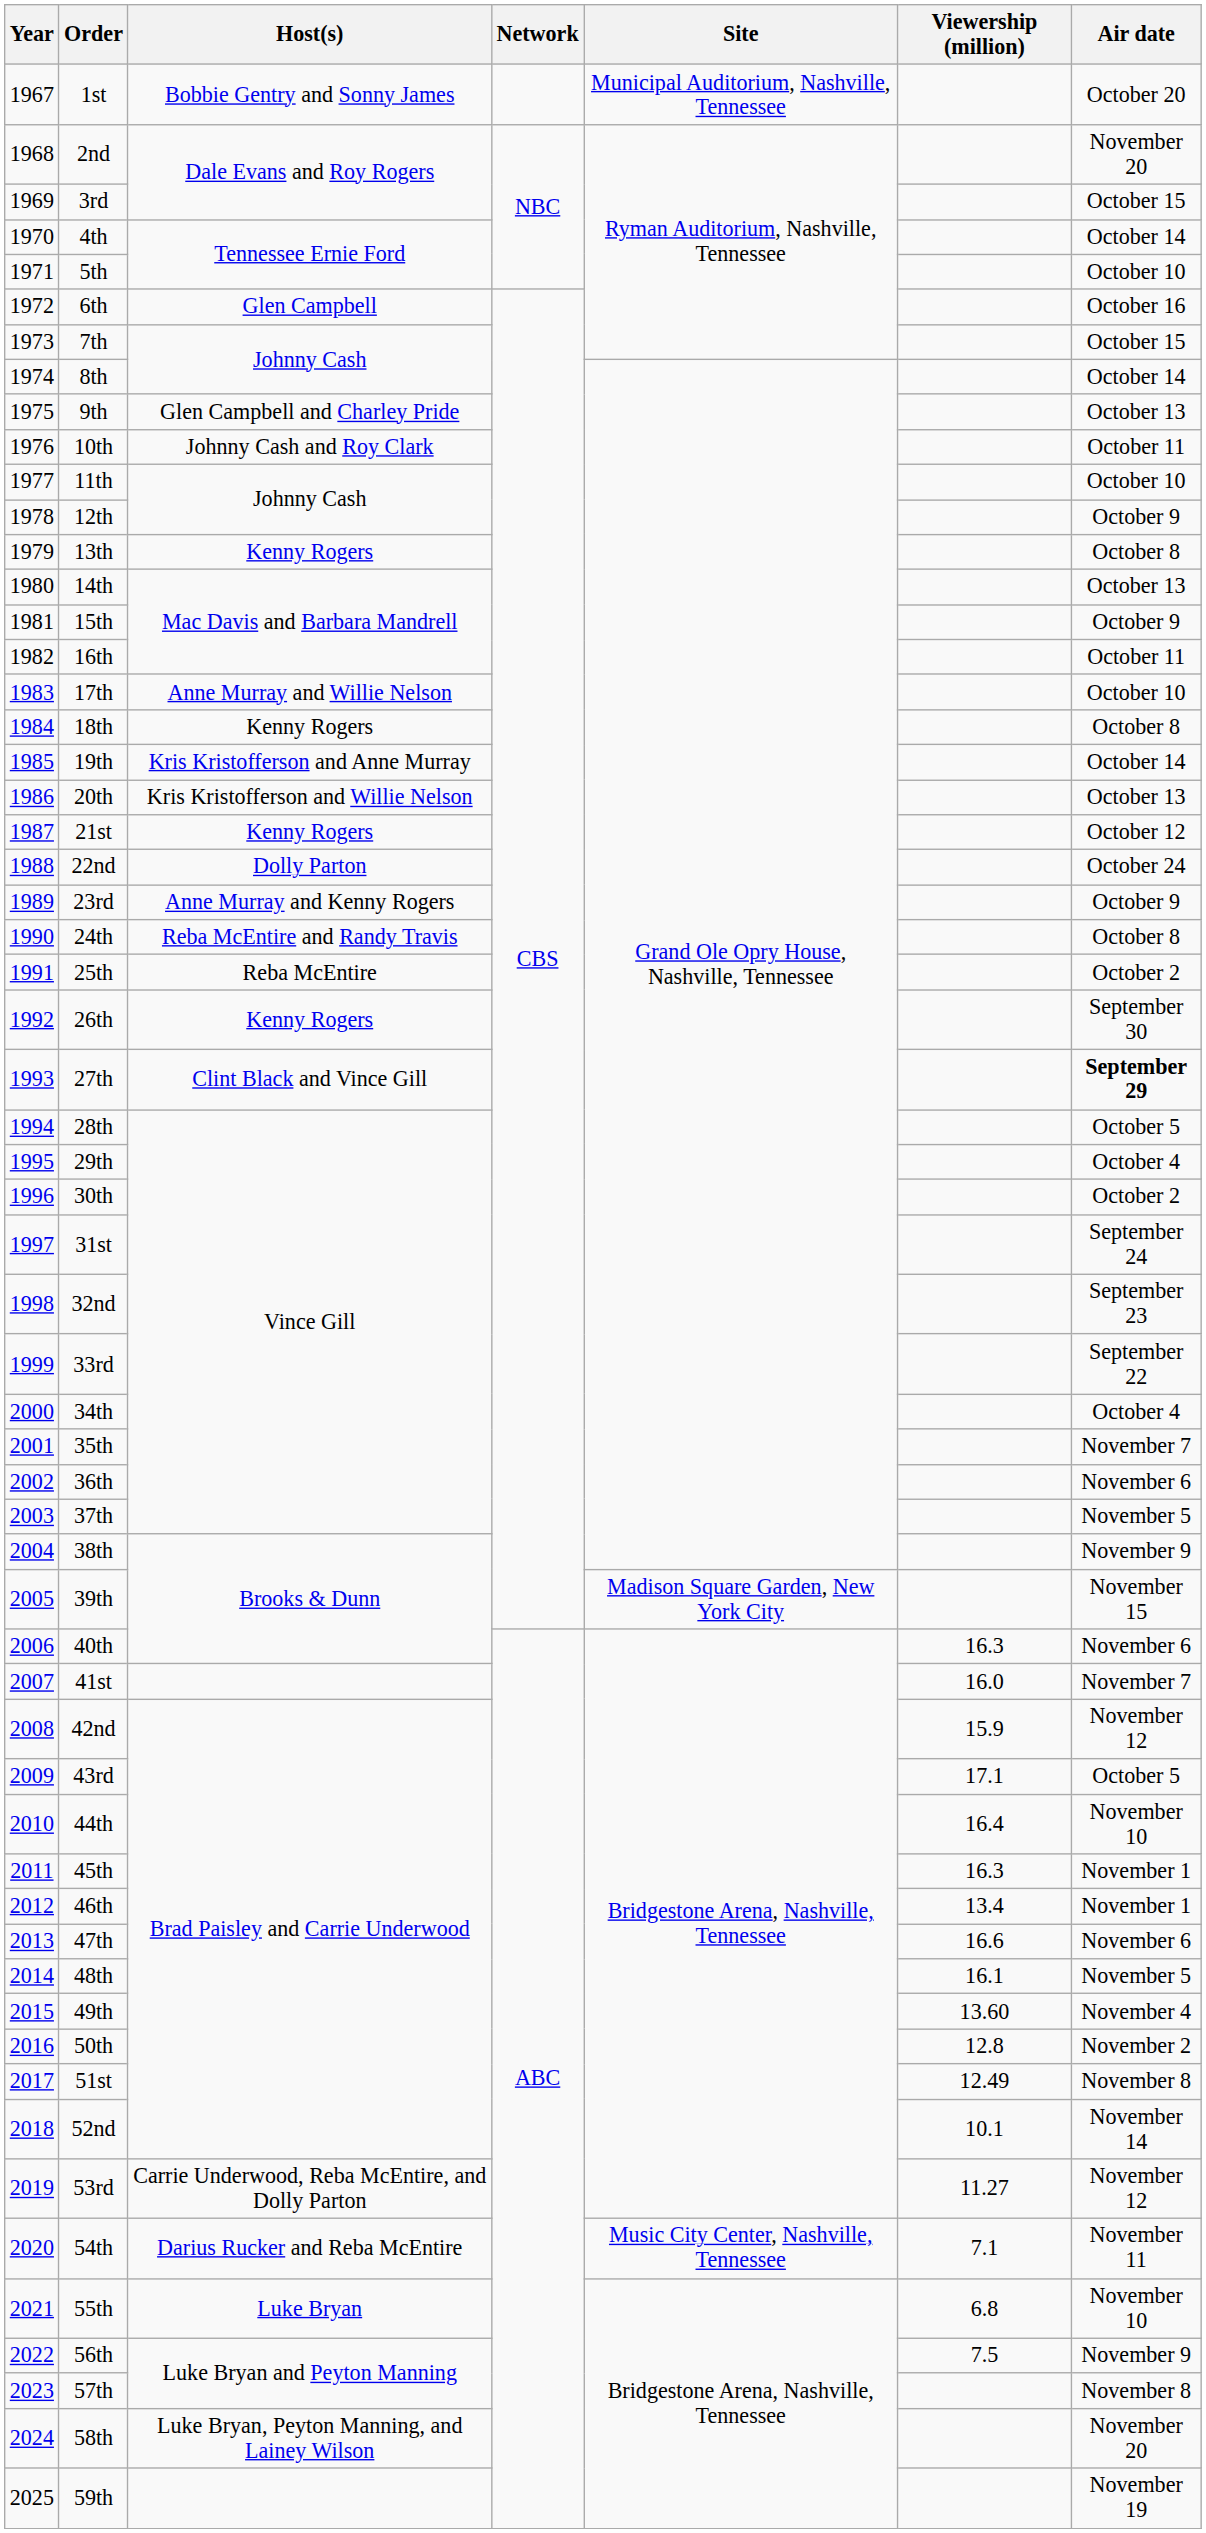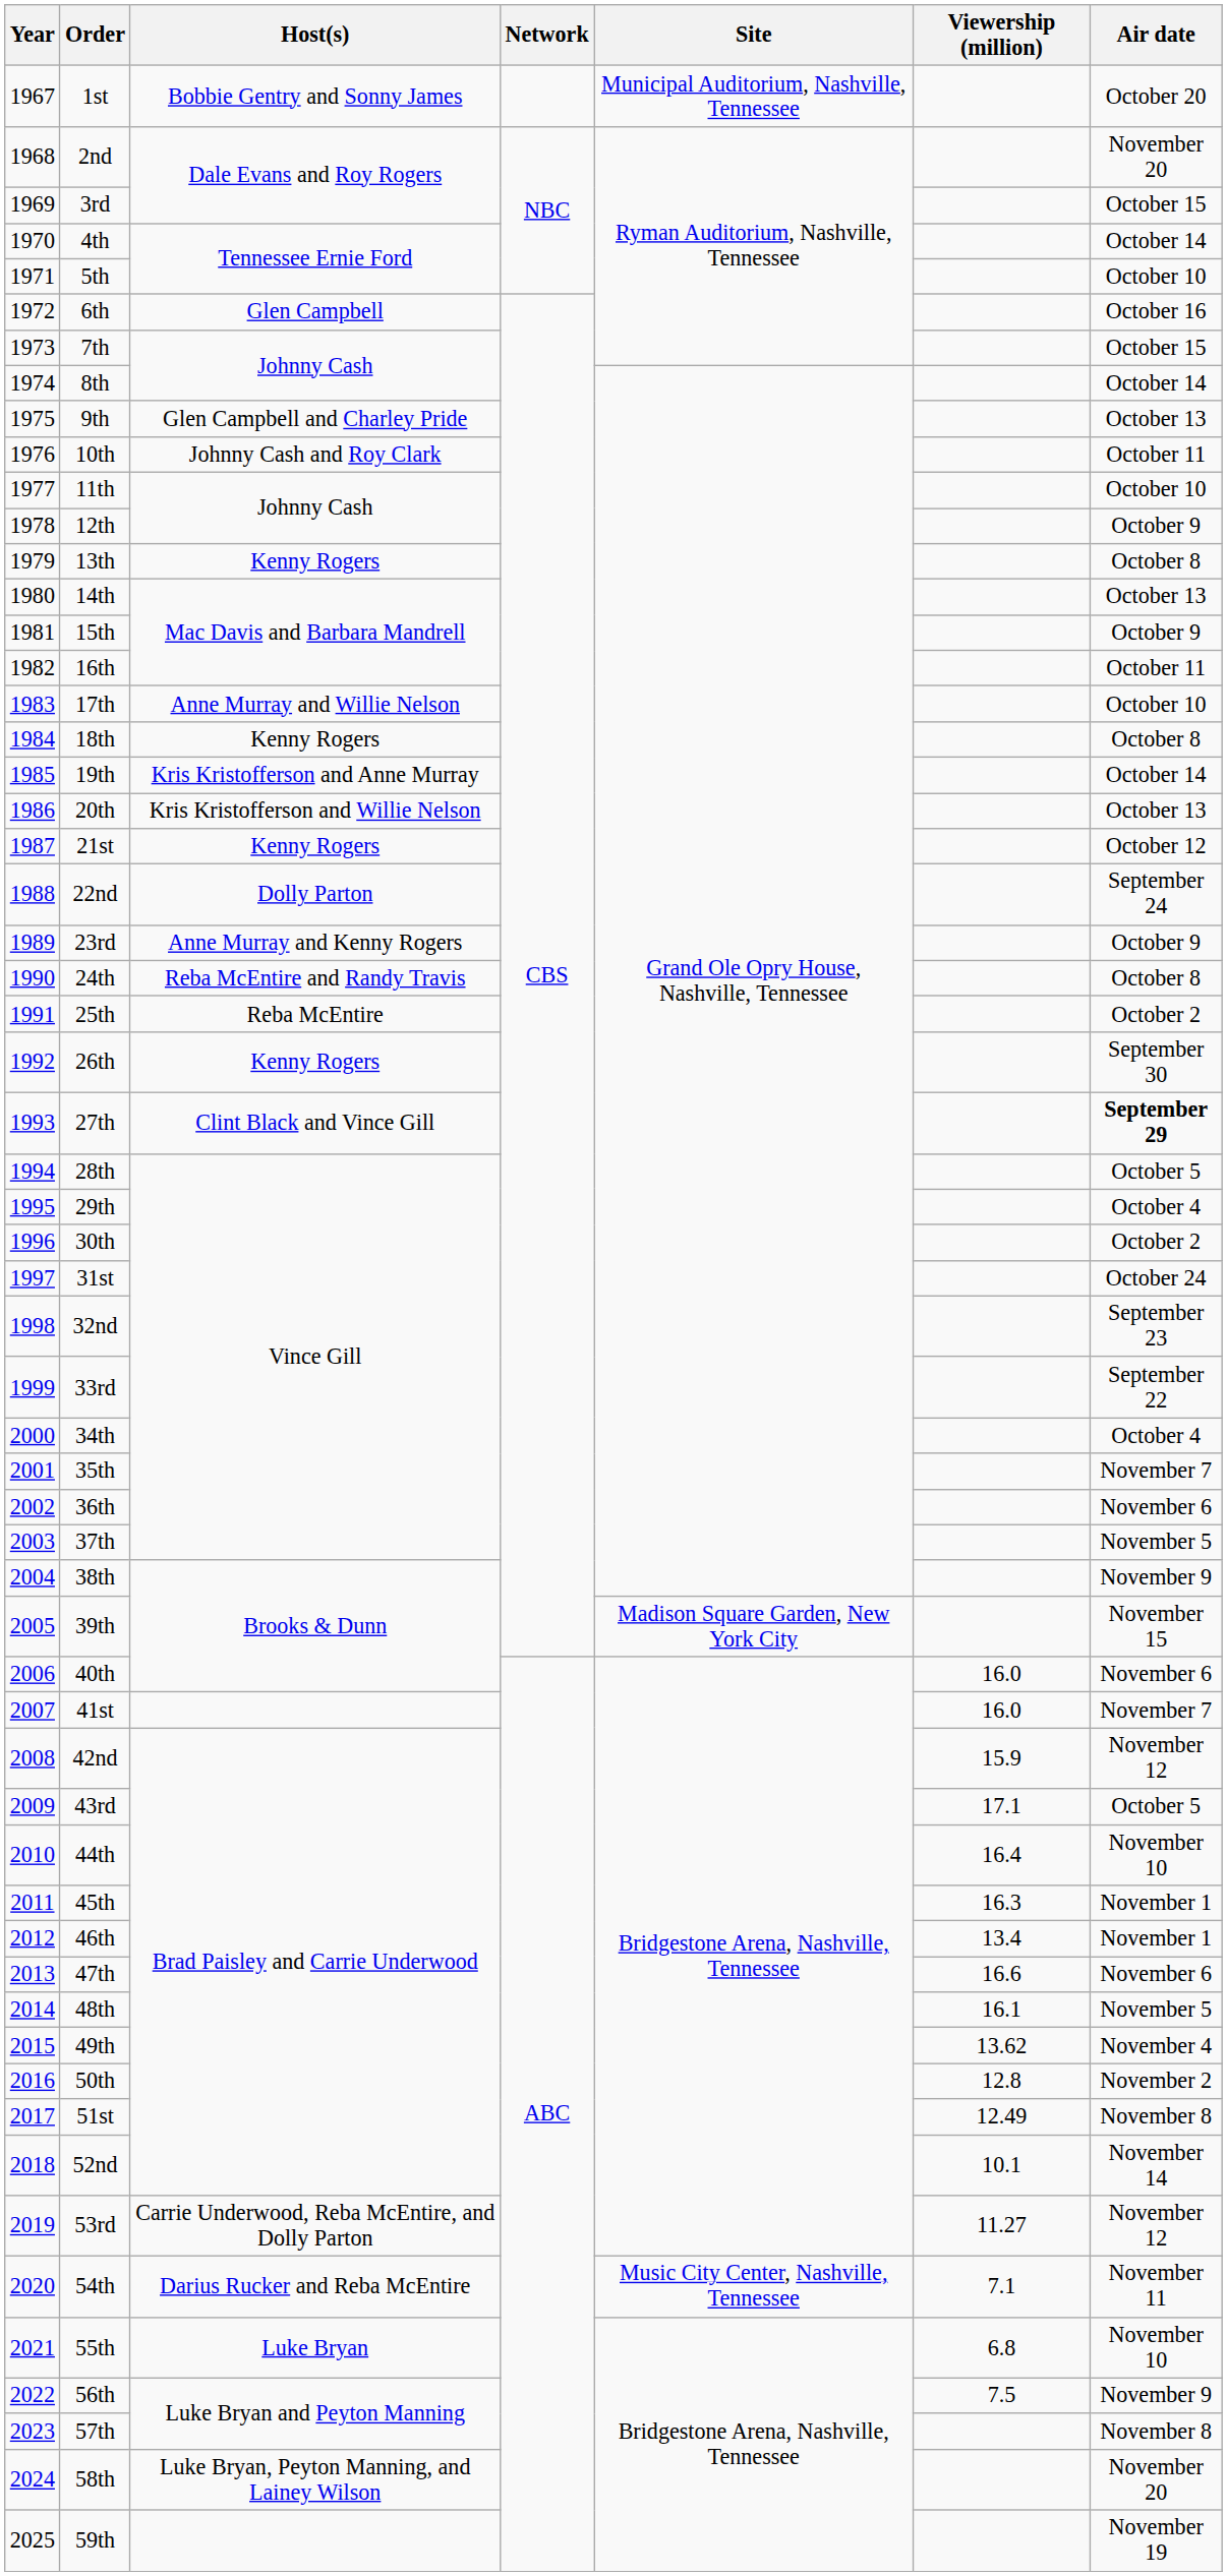22nd | Air date: October 24 -> September 24
31st | Air date: September 24 -> October 24
40th | Viewership (million): 16.3 -> 16.0
49th | Viewership (million): 13.60 -> 13.62
